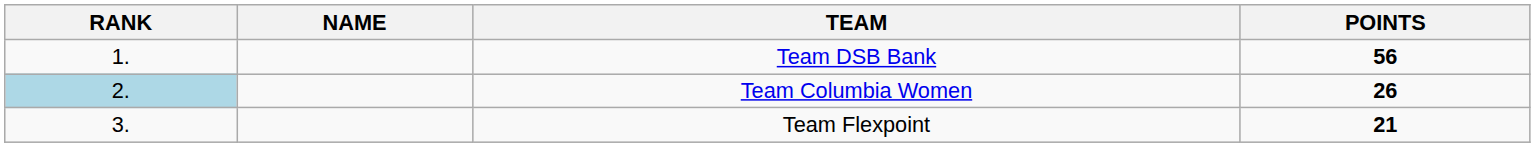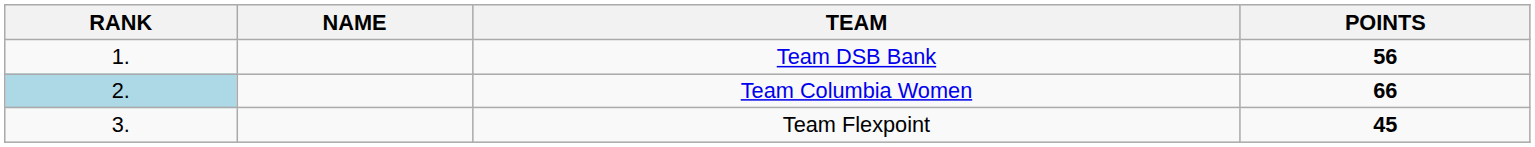Team Columbia Women | POINTS: 26 -> 66
Team Flexpoint | POINTS: 21 -> 45
